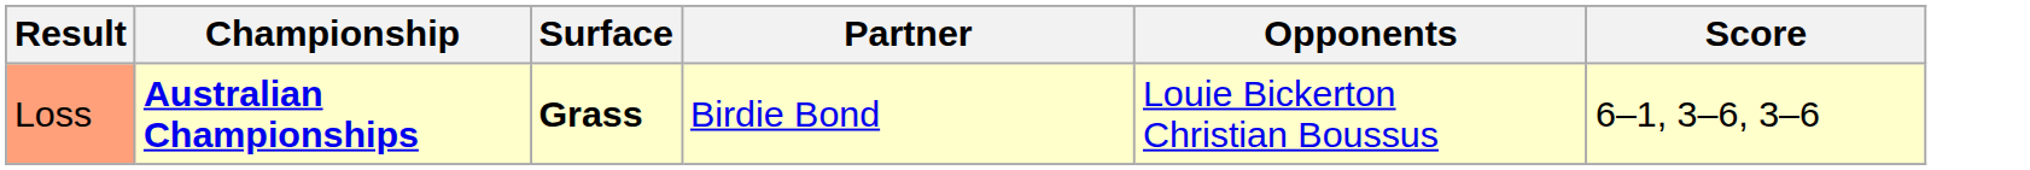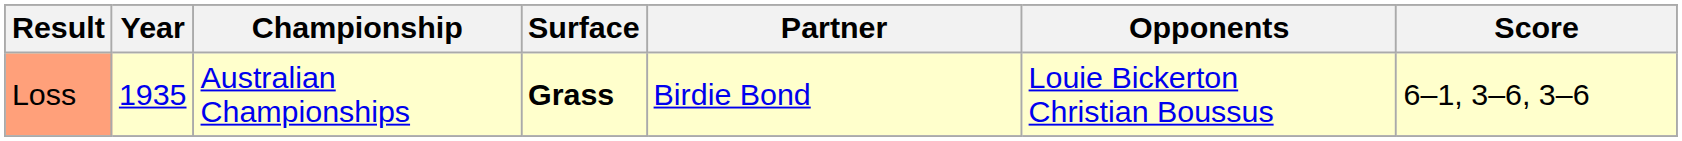+ column: Year | 1935
Loss | Championship: bold -> normal
